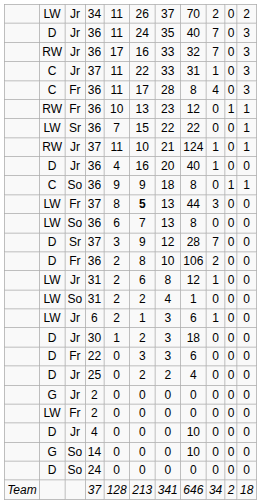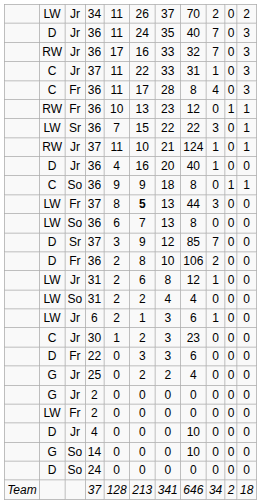Sr / 36 | column 9: 0 -> 3
Sr / 37 | column 8: 28 -> 85
So / 31 | column 8: 1 -> 4
30 | column 2: D -> C
30 | column 8: 18 -> 23
25 | column 2: D -> G
